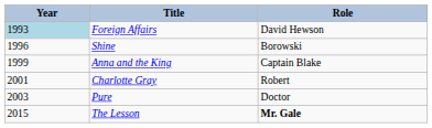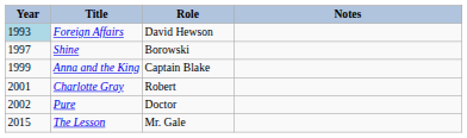+ column: Notes
Shine | Year: 1996 -> 1997
Pure | Year: 2003 -> 2002
The Lesson | Role: bold -> normal
